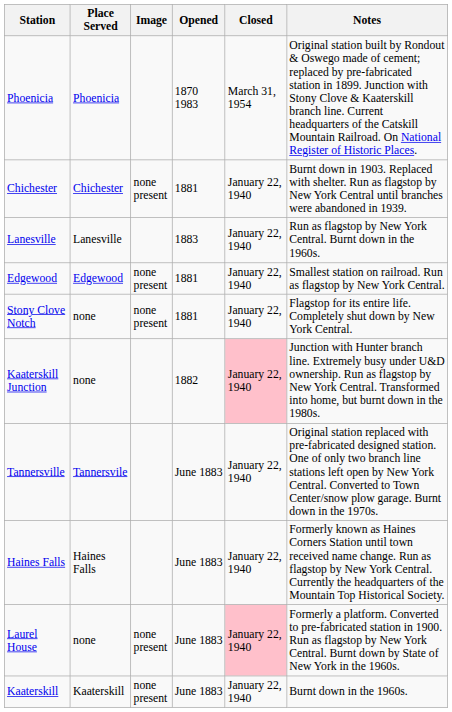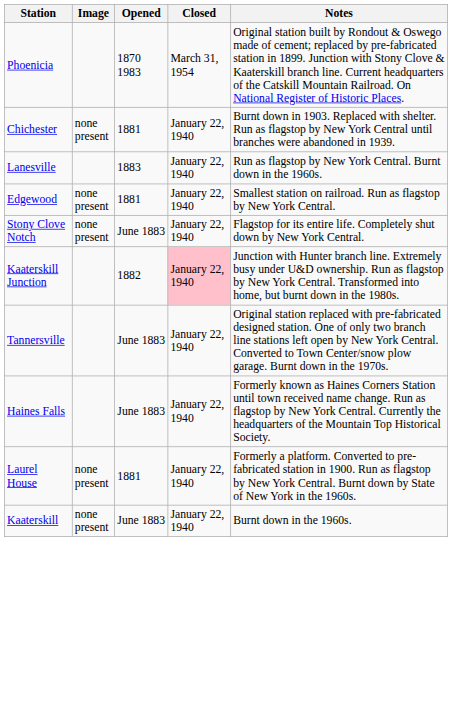- column: Place Served | Phoenicia | Chichester | Lanesville | Edgewood | none | none | Tannersvile | Haines Falls | none | Kaaterskill
Stony Clove Notch | Opened: 1881 -> June 1883
Laurel House | Opened: June 1883 -> 1881
Laurel House | Closed: pink background -> no background
